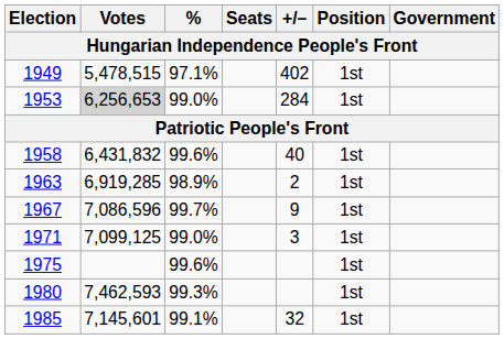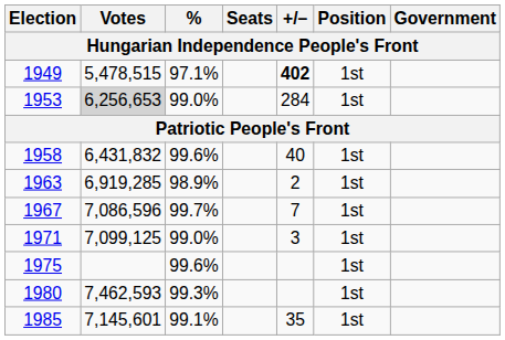1949 | +/–: normal -> bold
1967 | +/–: 9 -> 7
1985 | +/–: 32 -> 35
